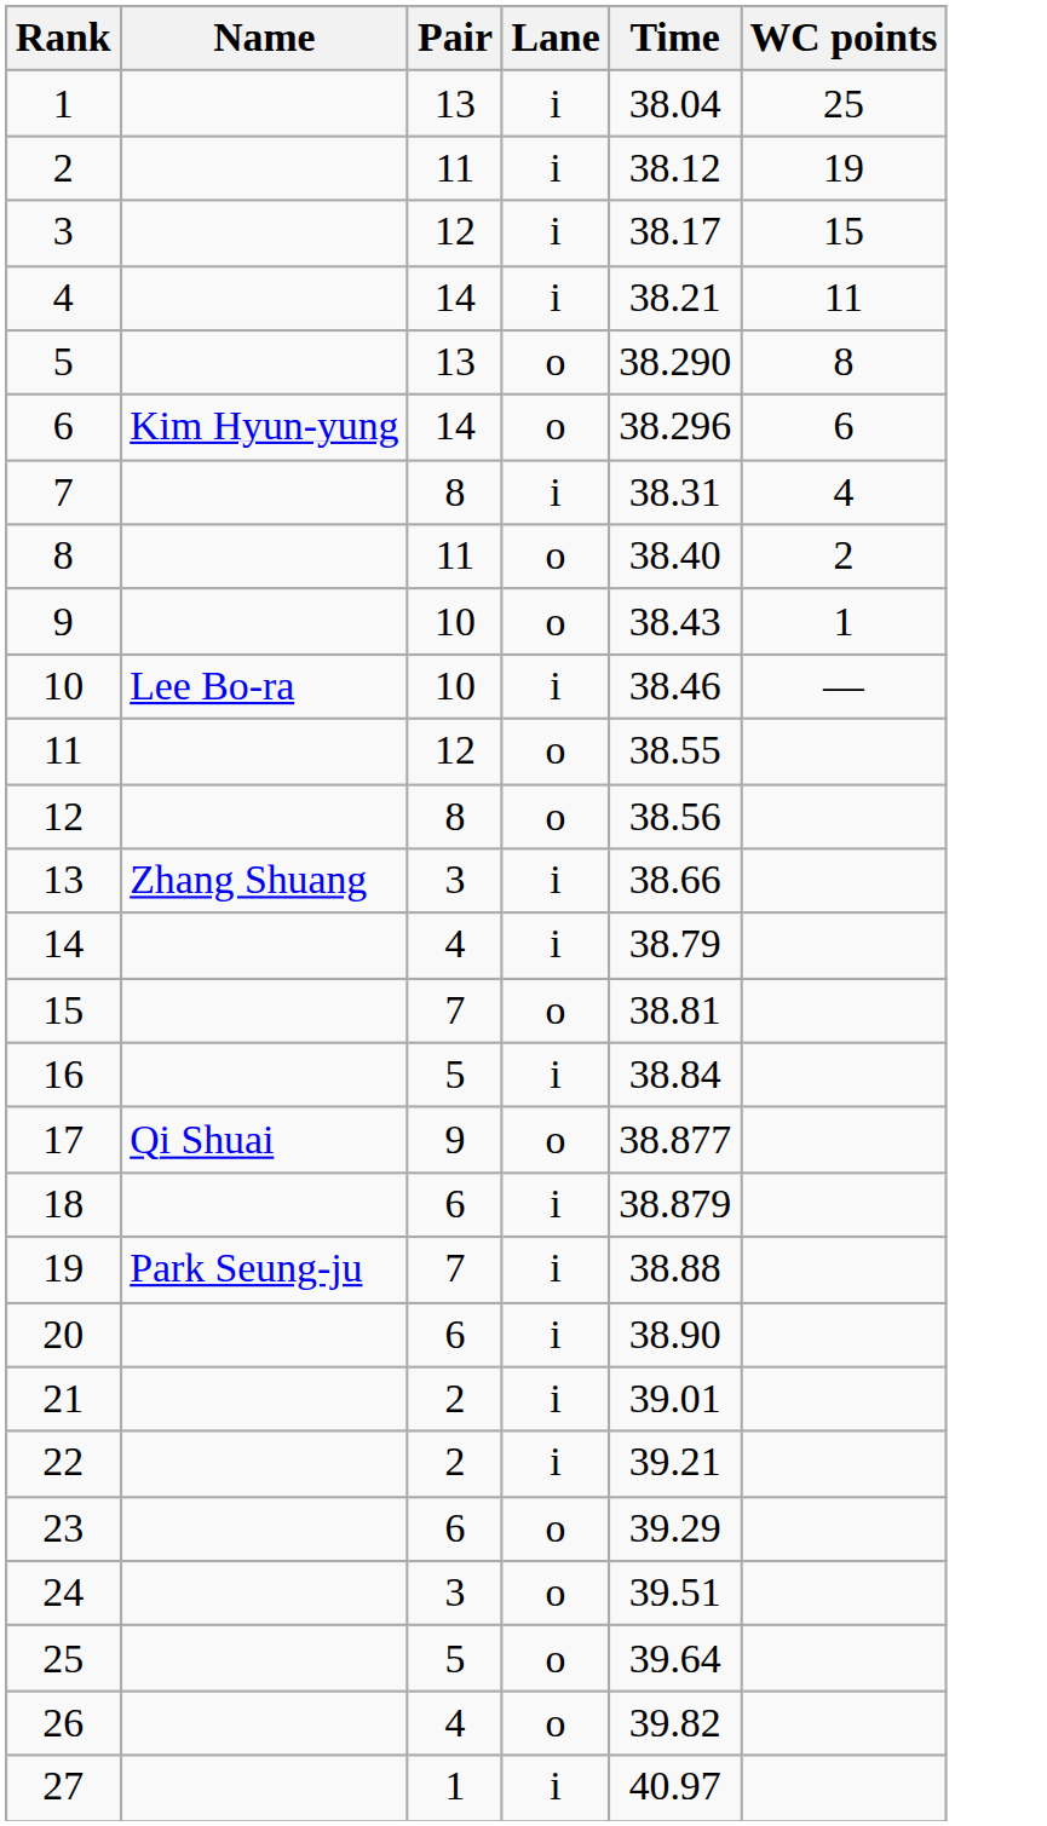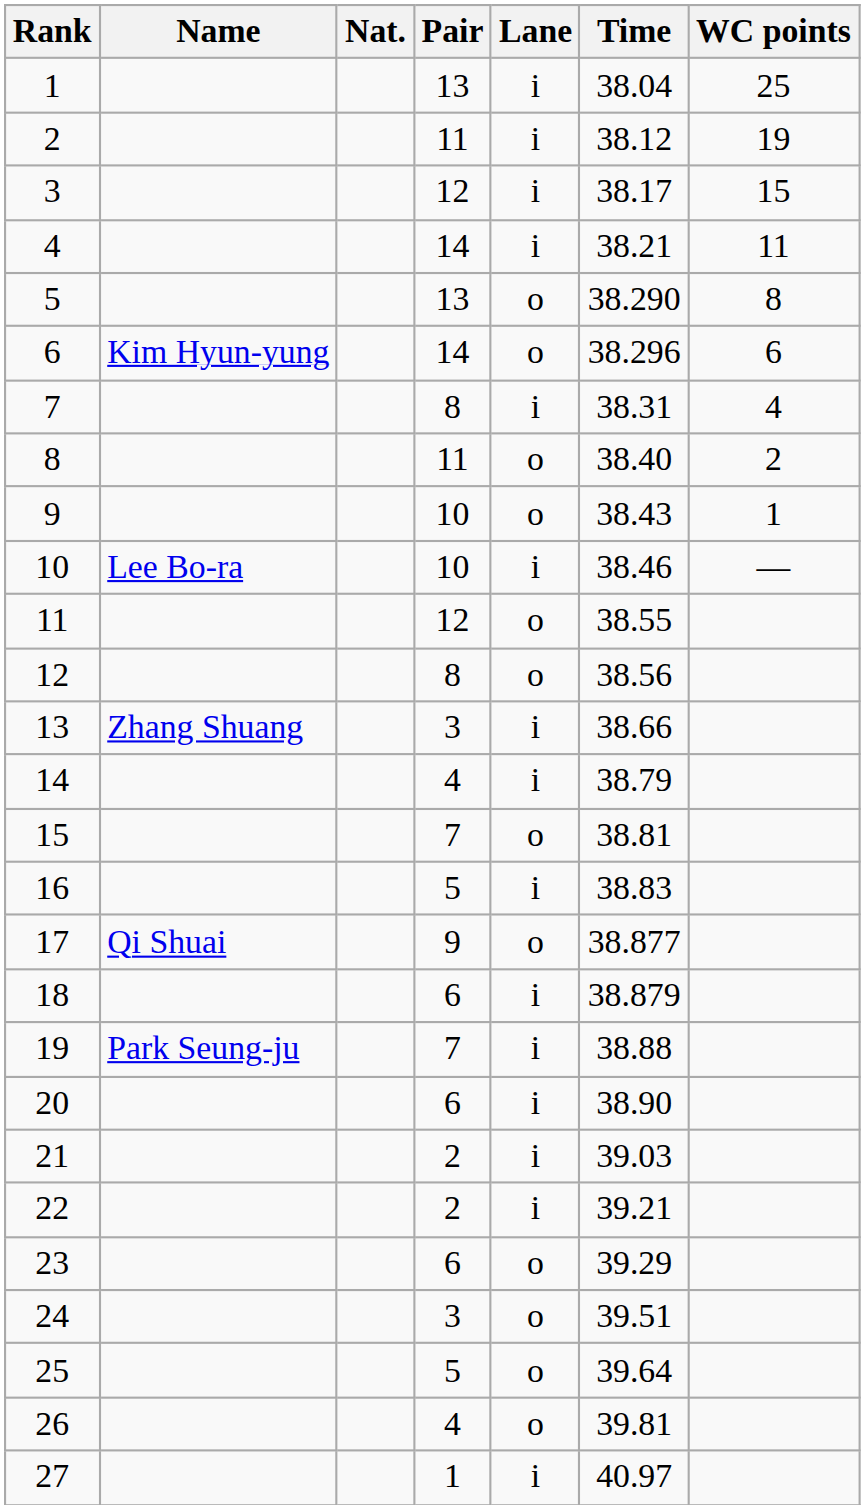+ column: Nat.
16 | Time: 38.84 -> 38.83
21 | Time: 39.01 -> 39.03
26 | Time: 39.82 -> 39.81
